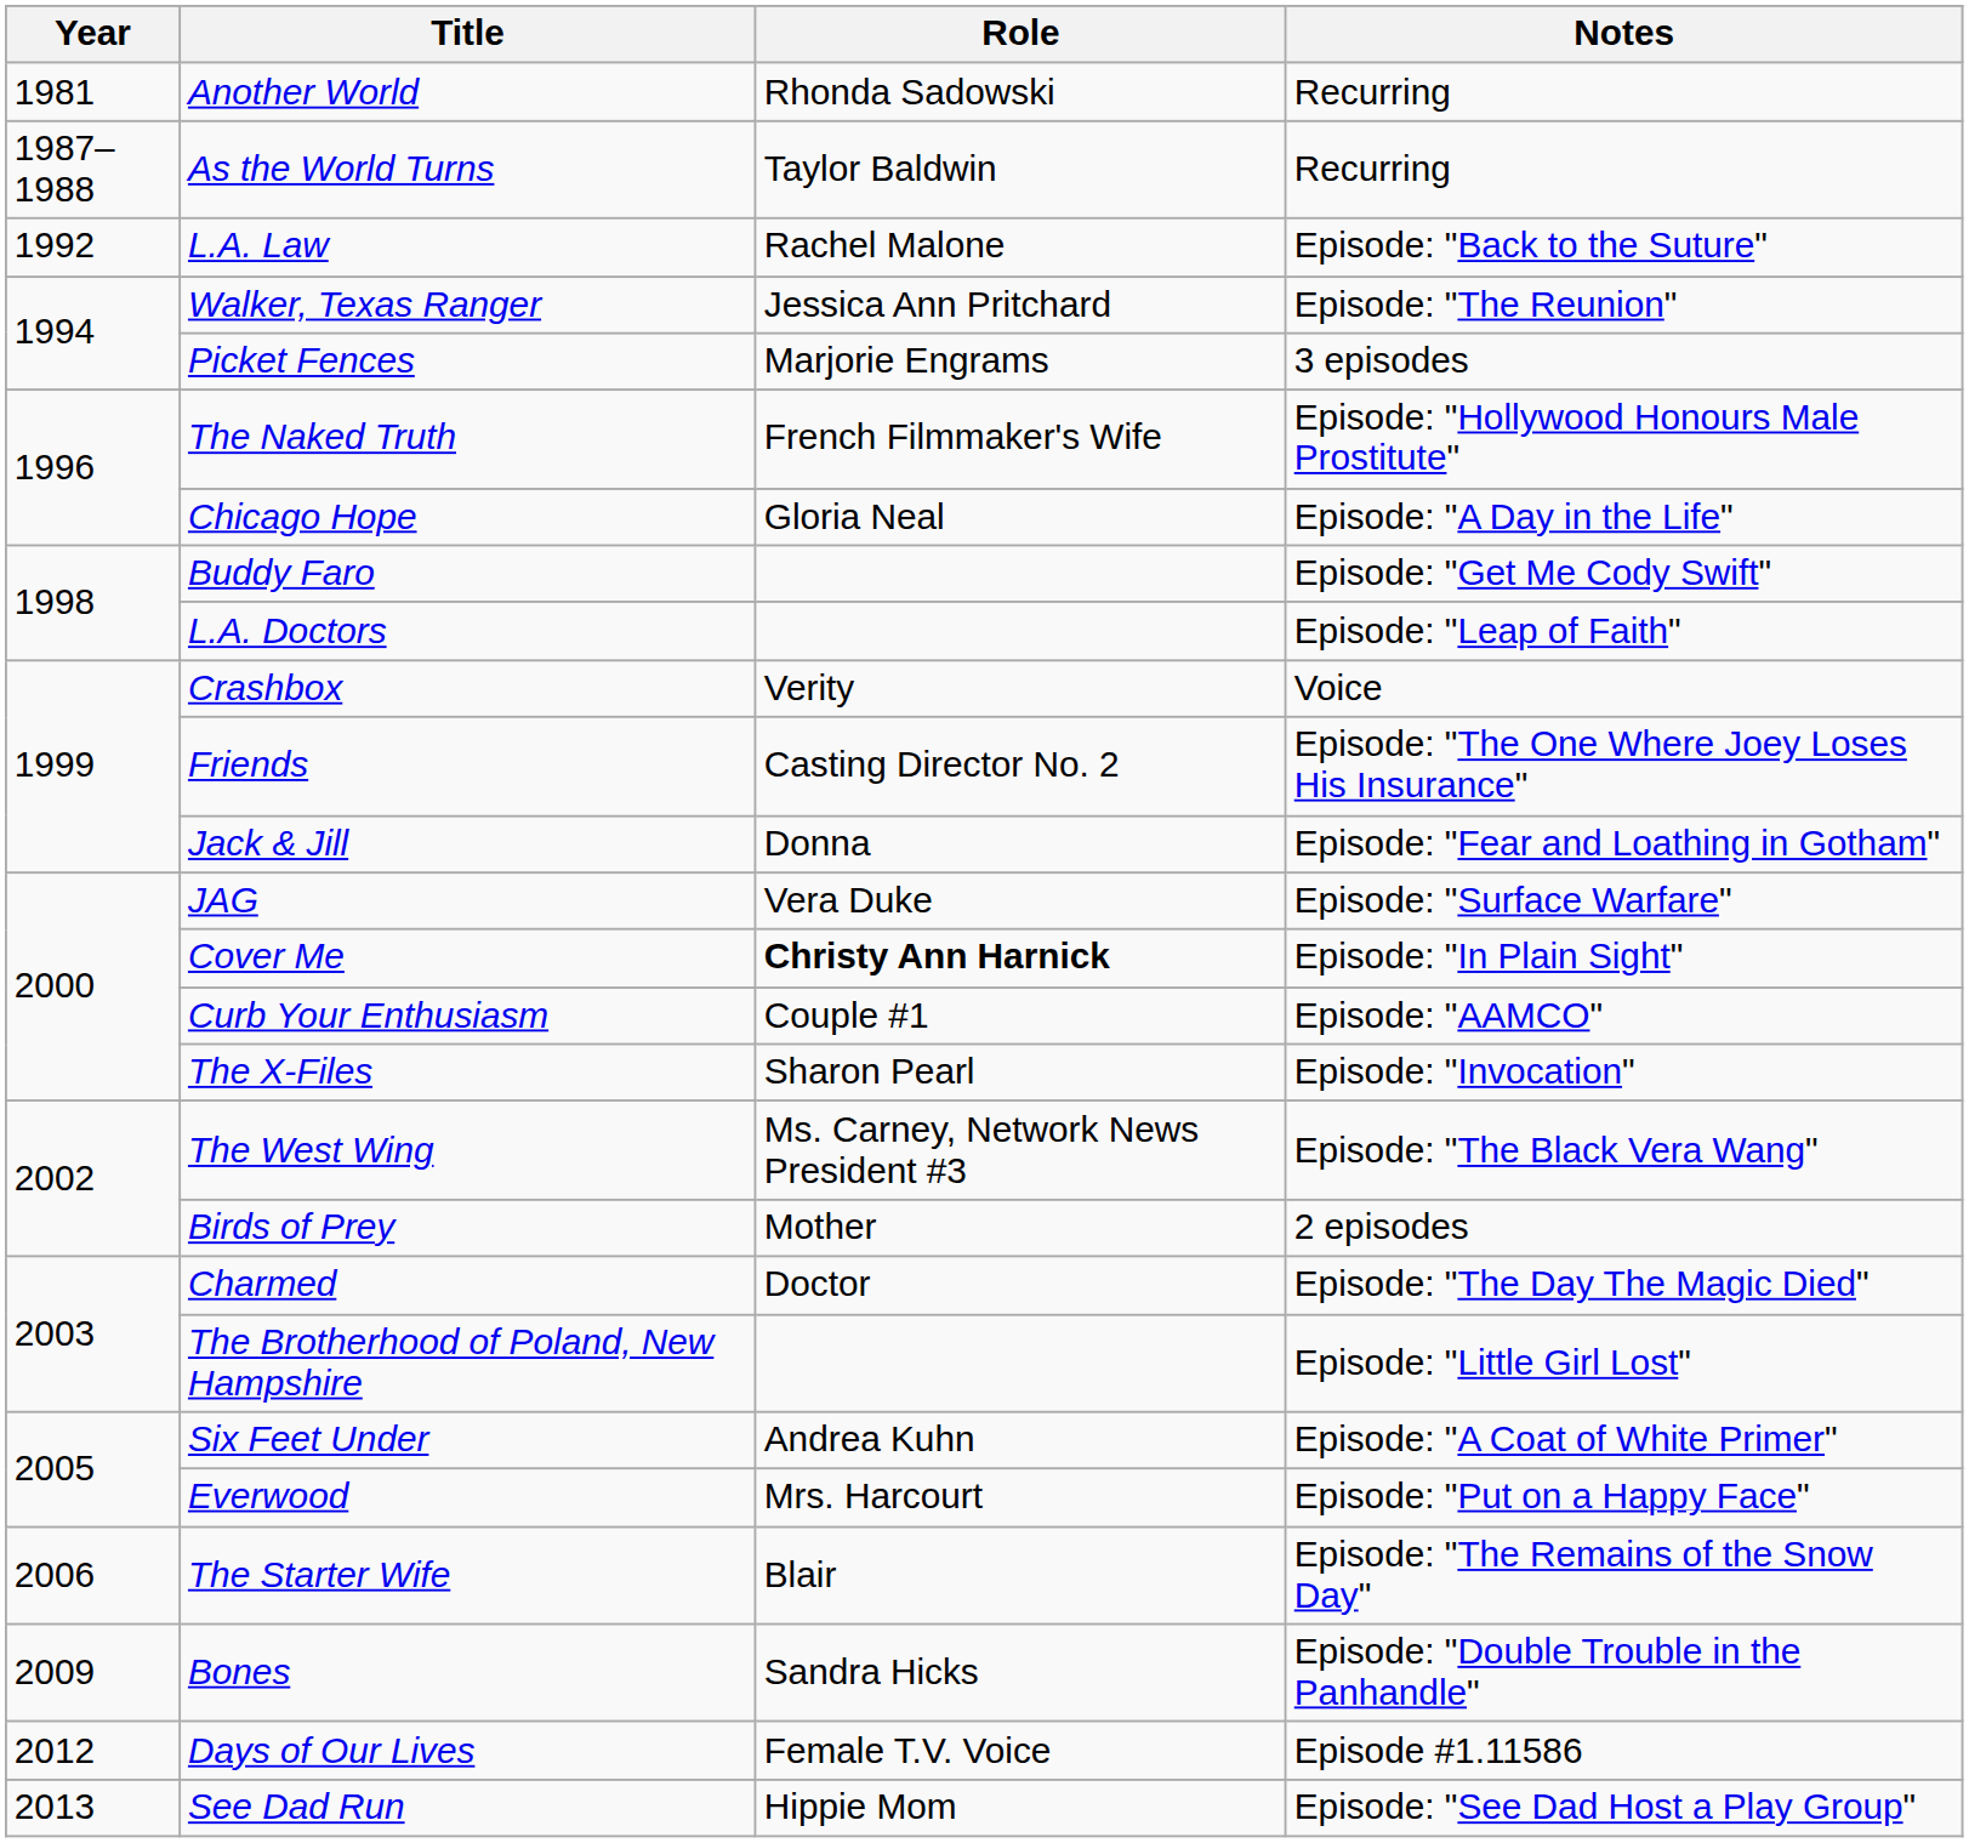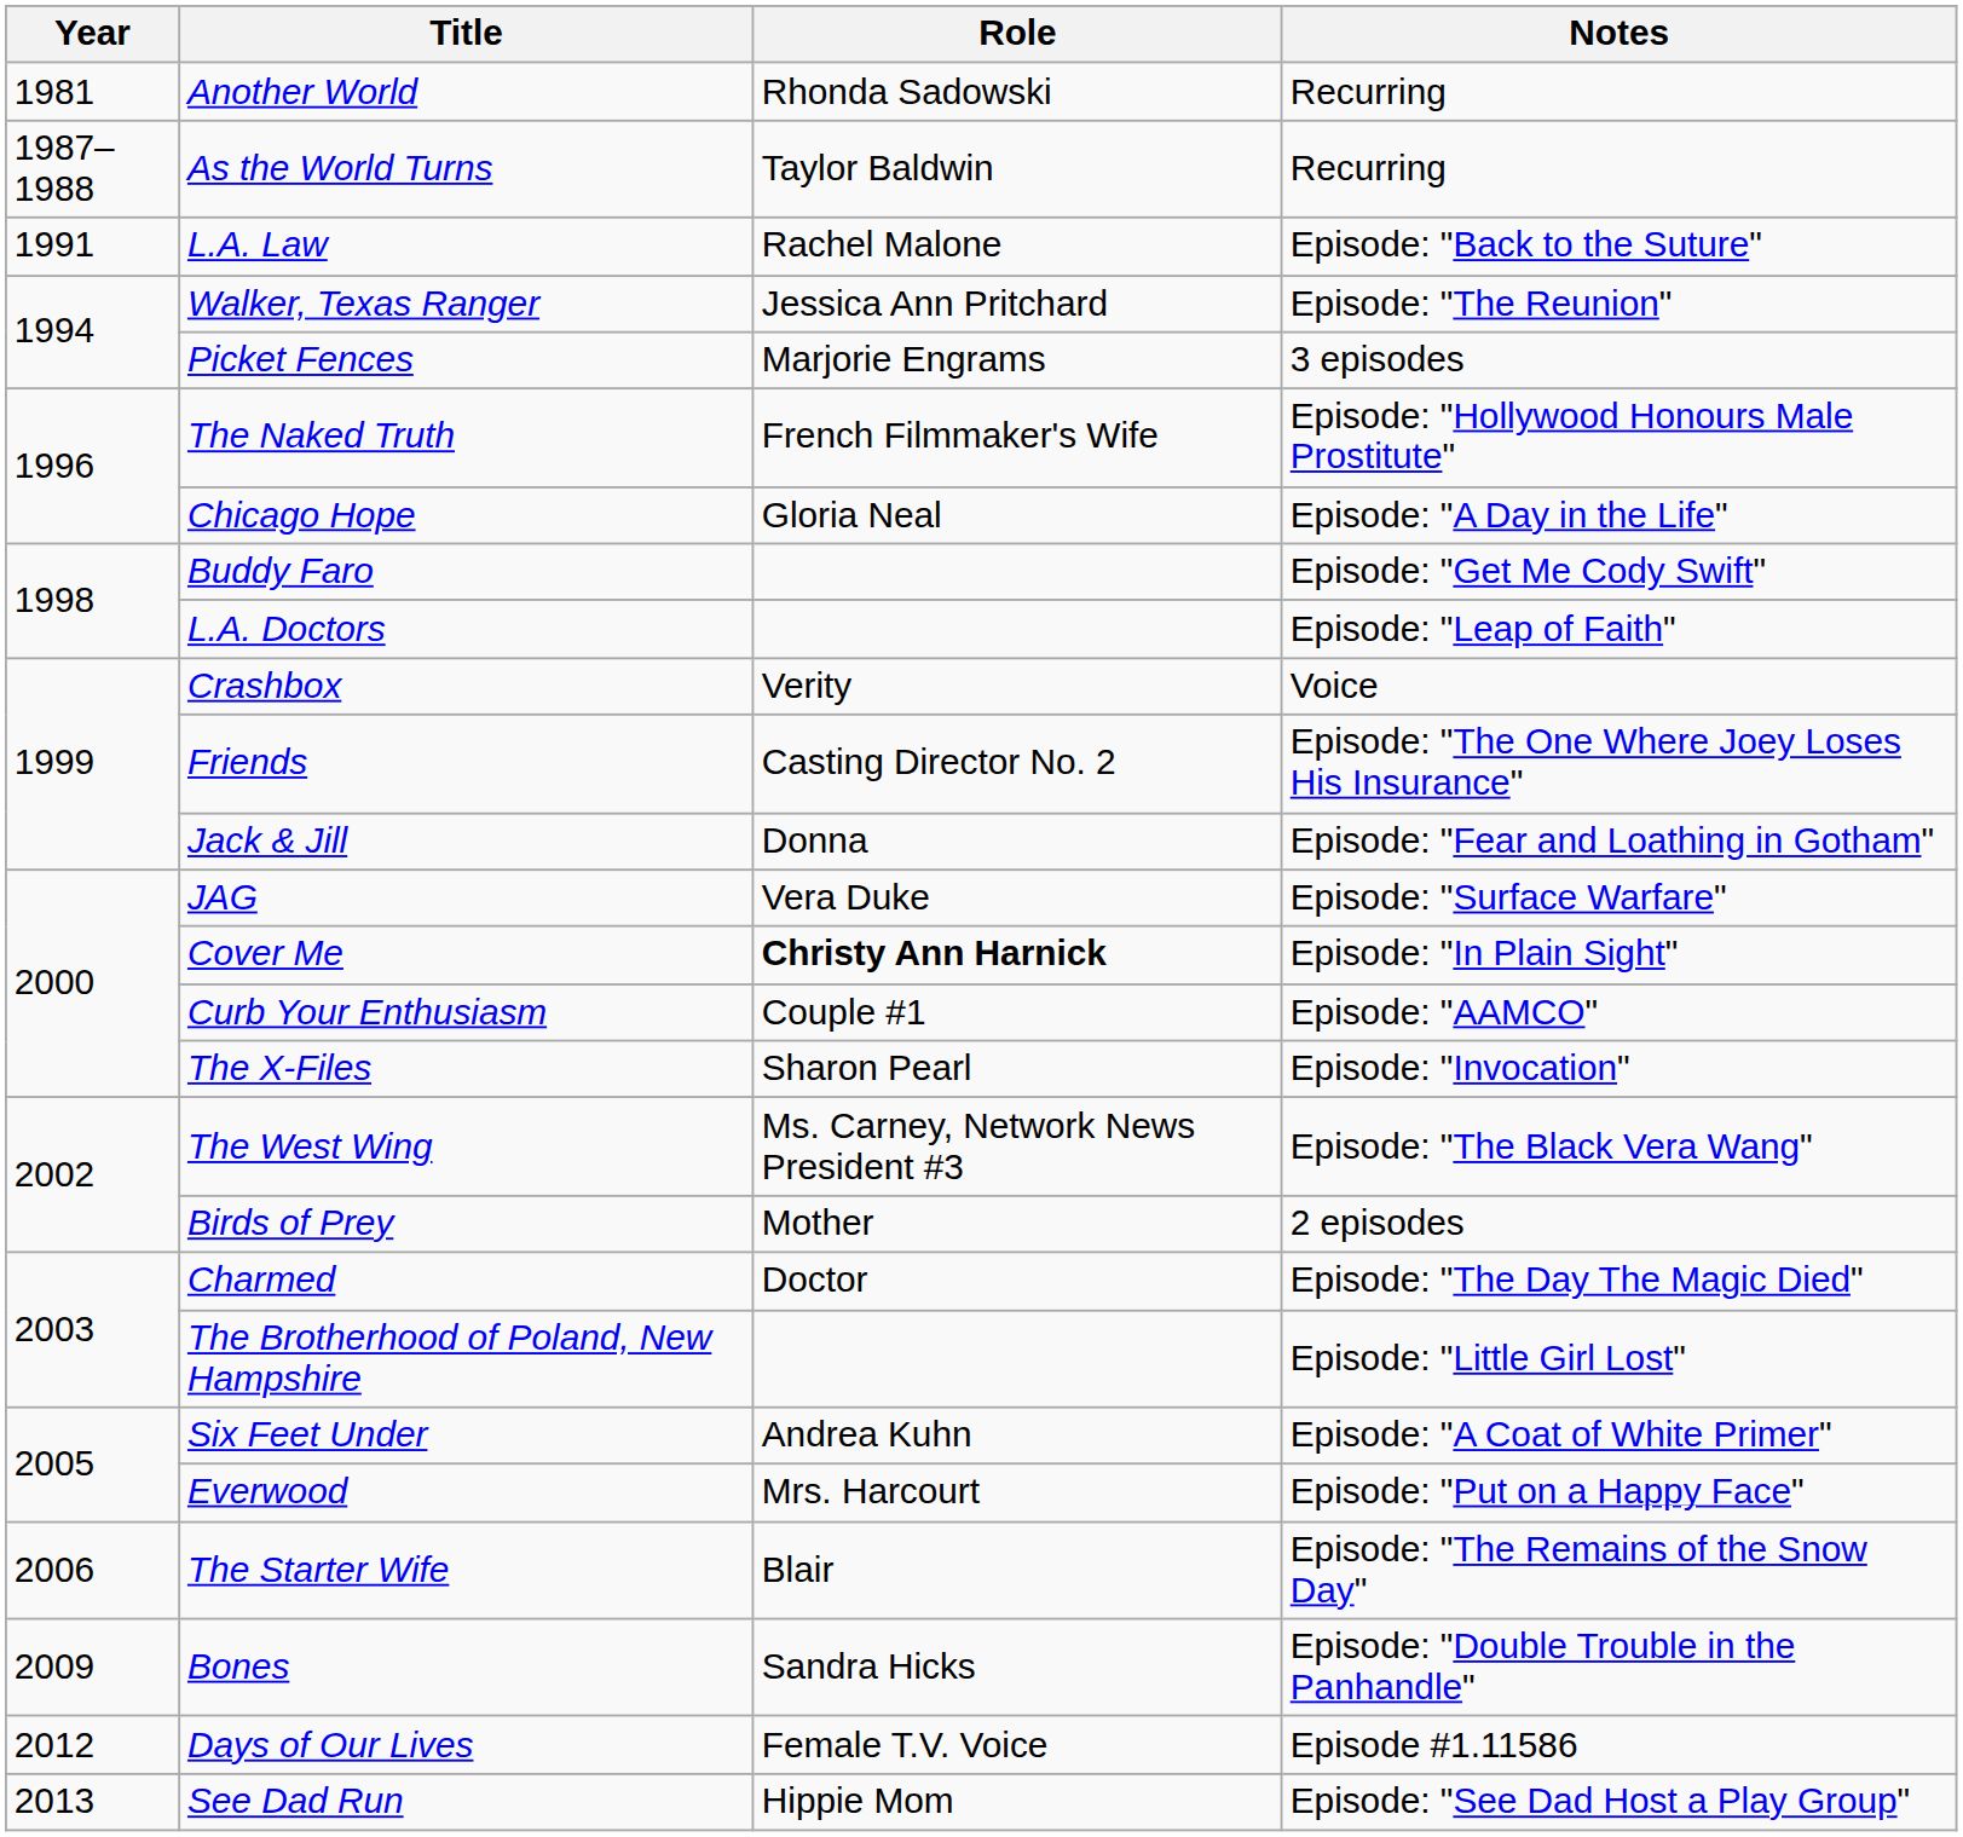L.A. Law | Year: 1992 -> 1991
